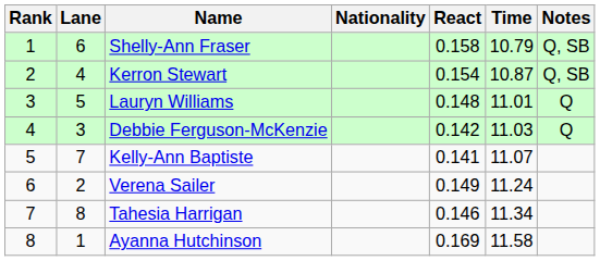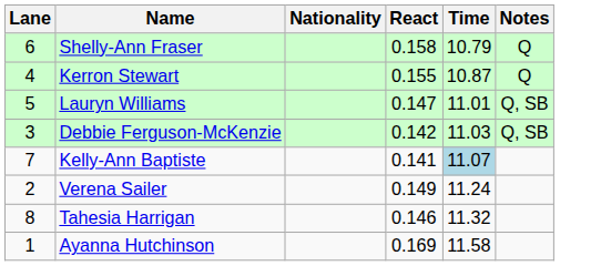- column: Rank | 1 | 2 | 3 | 4 | 5 | 6 | 7 | 8
Shelly-Ann Fraser | Notes: Q, SB -> Q
Kerron Stewart | React: 0.154 -> 0.155
Kerron Stewart | Notes: Q, SB -> Q
Lauryn Williams | React: 0.148 -> 0.147
Lauryn Williams | Notes: Q -> Q, SB
Debbie Ferguson-McKenzie | Notes: Q -> Q, SB
Kelly-Ann Baptiste | Time: no background -> lightblue background
Tahesia Harrigan | Time: 11.34 -> 11.32
